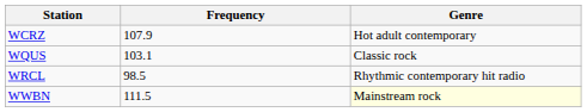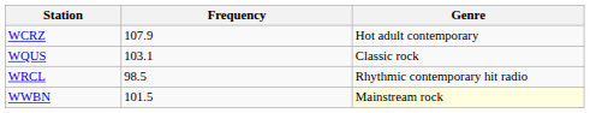WWBN | Frequency: 111.5 -> 101.5
